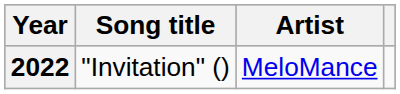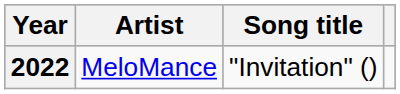columns swapped: Song title <-> Artist
